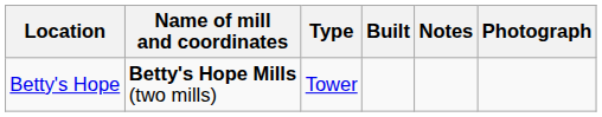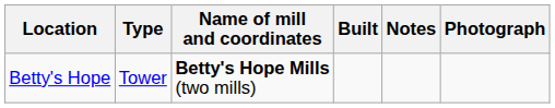columns swapped: Name of mill and coordinates <-> Type
